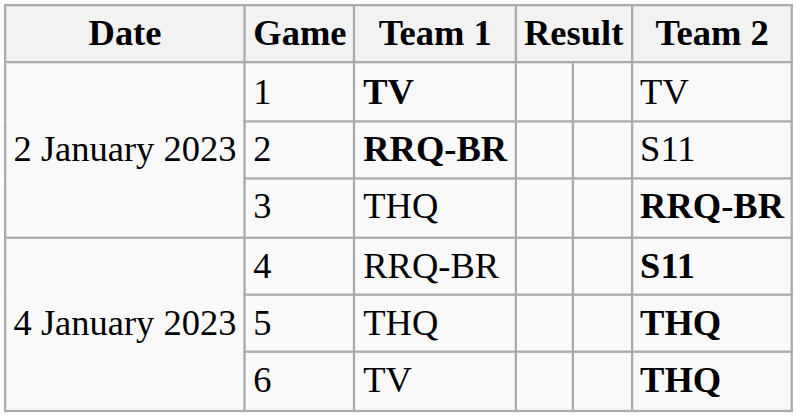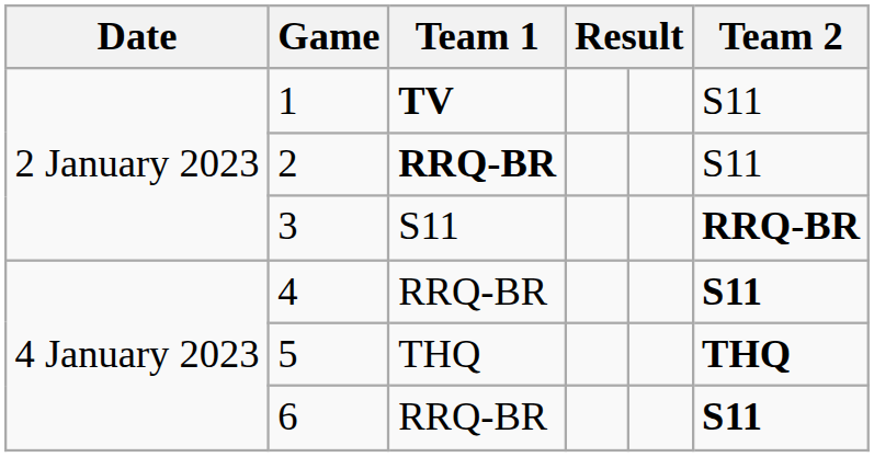1 | Team 2: TV -> S11
3 | Team 1: THQ -> S11
6 | Team 1: TV -> RRQ-BR
6 | Team 2: THQ -> S11
